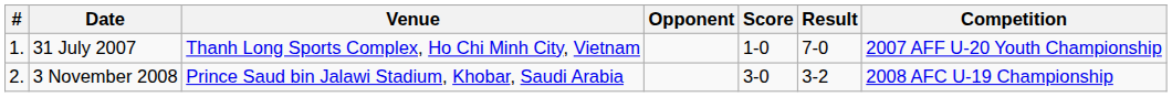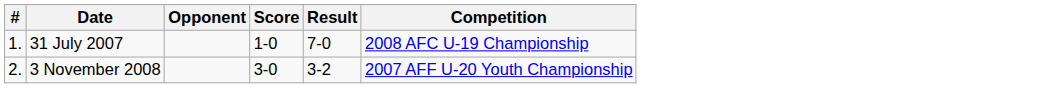- column: Venue | Thanh Long Sports Complex, Ho Chi Minh City, Vietnam | Prince Saud bin Jalawi Stadium, Khobar, Saudi Arabia
31 July 2007 | Competition: 2007 AFF U-20 Youth Championship -> 2008 AFC U-19 Championship
3 November 2008 | Competition: 2008 AFC U-19 Championship -> 2007 AFF U-20 Youth Championship
